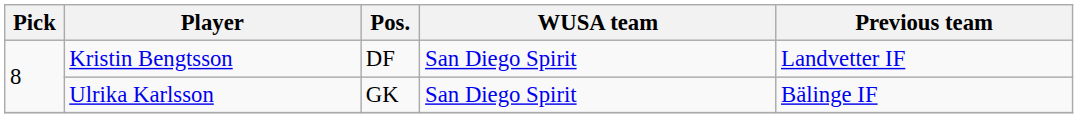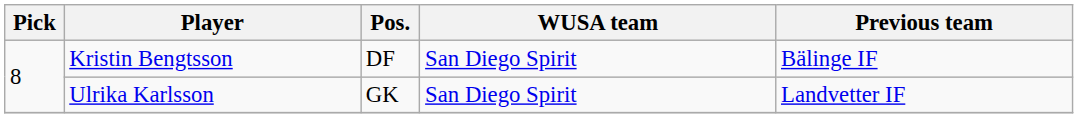Kristin Bengtsson | Previous team: Landvetter IF -> Bälinge IF
Ulrika Karlsson | Previous team: Bälinge IF -> Landvetter IF
